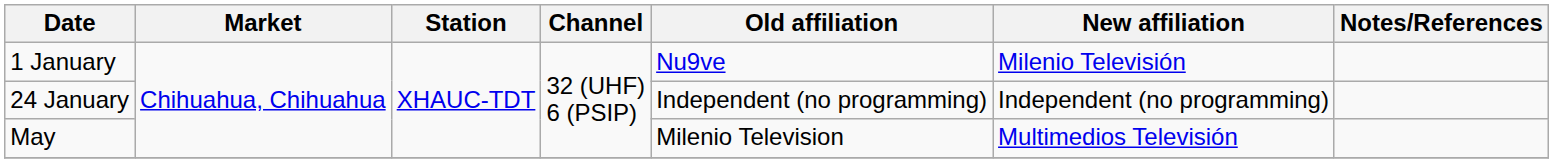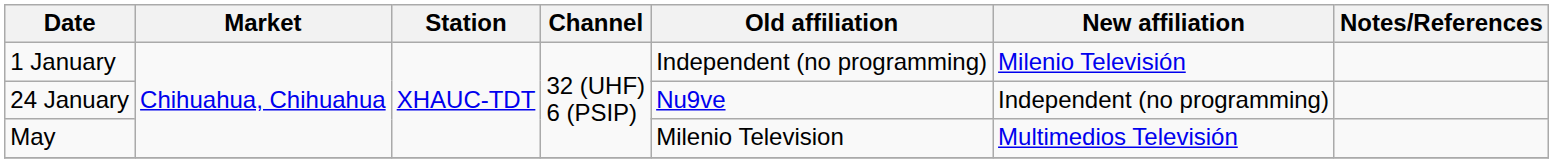1 January | Old affiliation: Nu9ve -> Independent (no programming)
24 January | Old affiliation: Independent (no programming) -> Nu9ve
